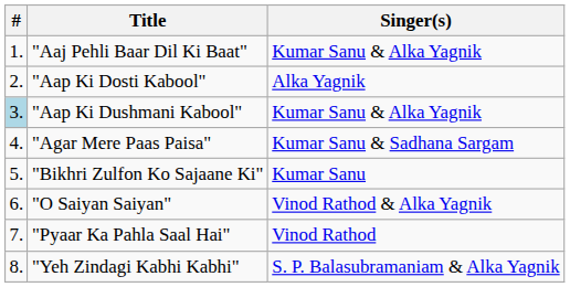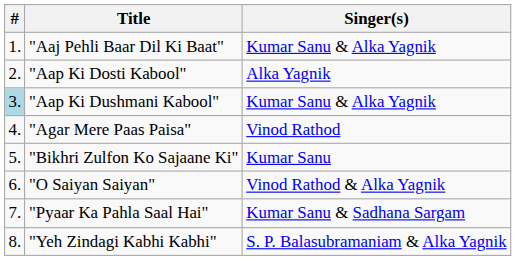"Agar Mere Paas Paisa" | Singer(s): Kumar Sanu & Sadhana Sargam -> Vinod Rathod
"Pyaar Ka Pahla Saal Hai" | Singer(s): Vinod Rathod -> Kumar Sanu & Sadhana Sargam
